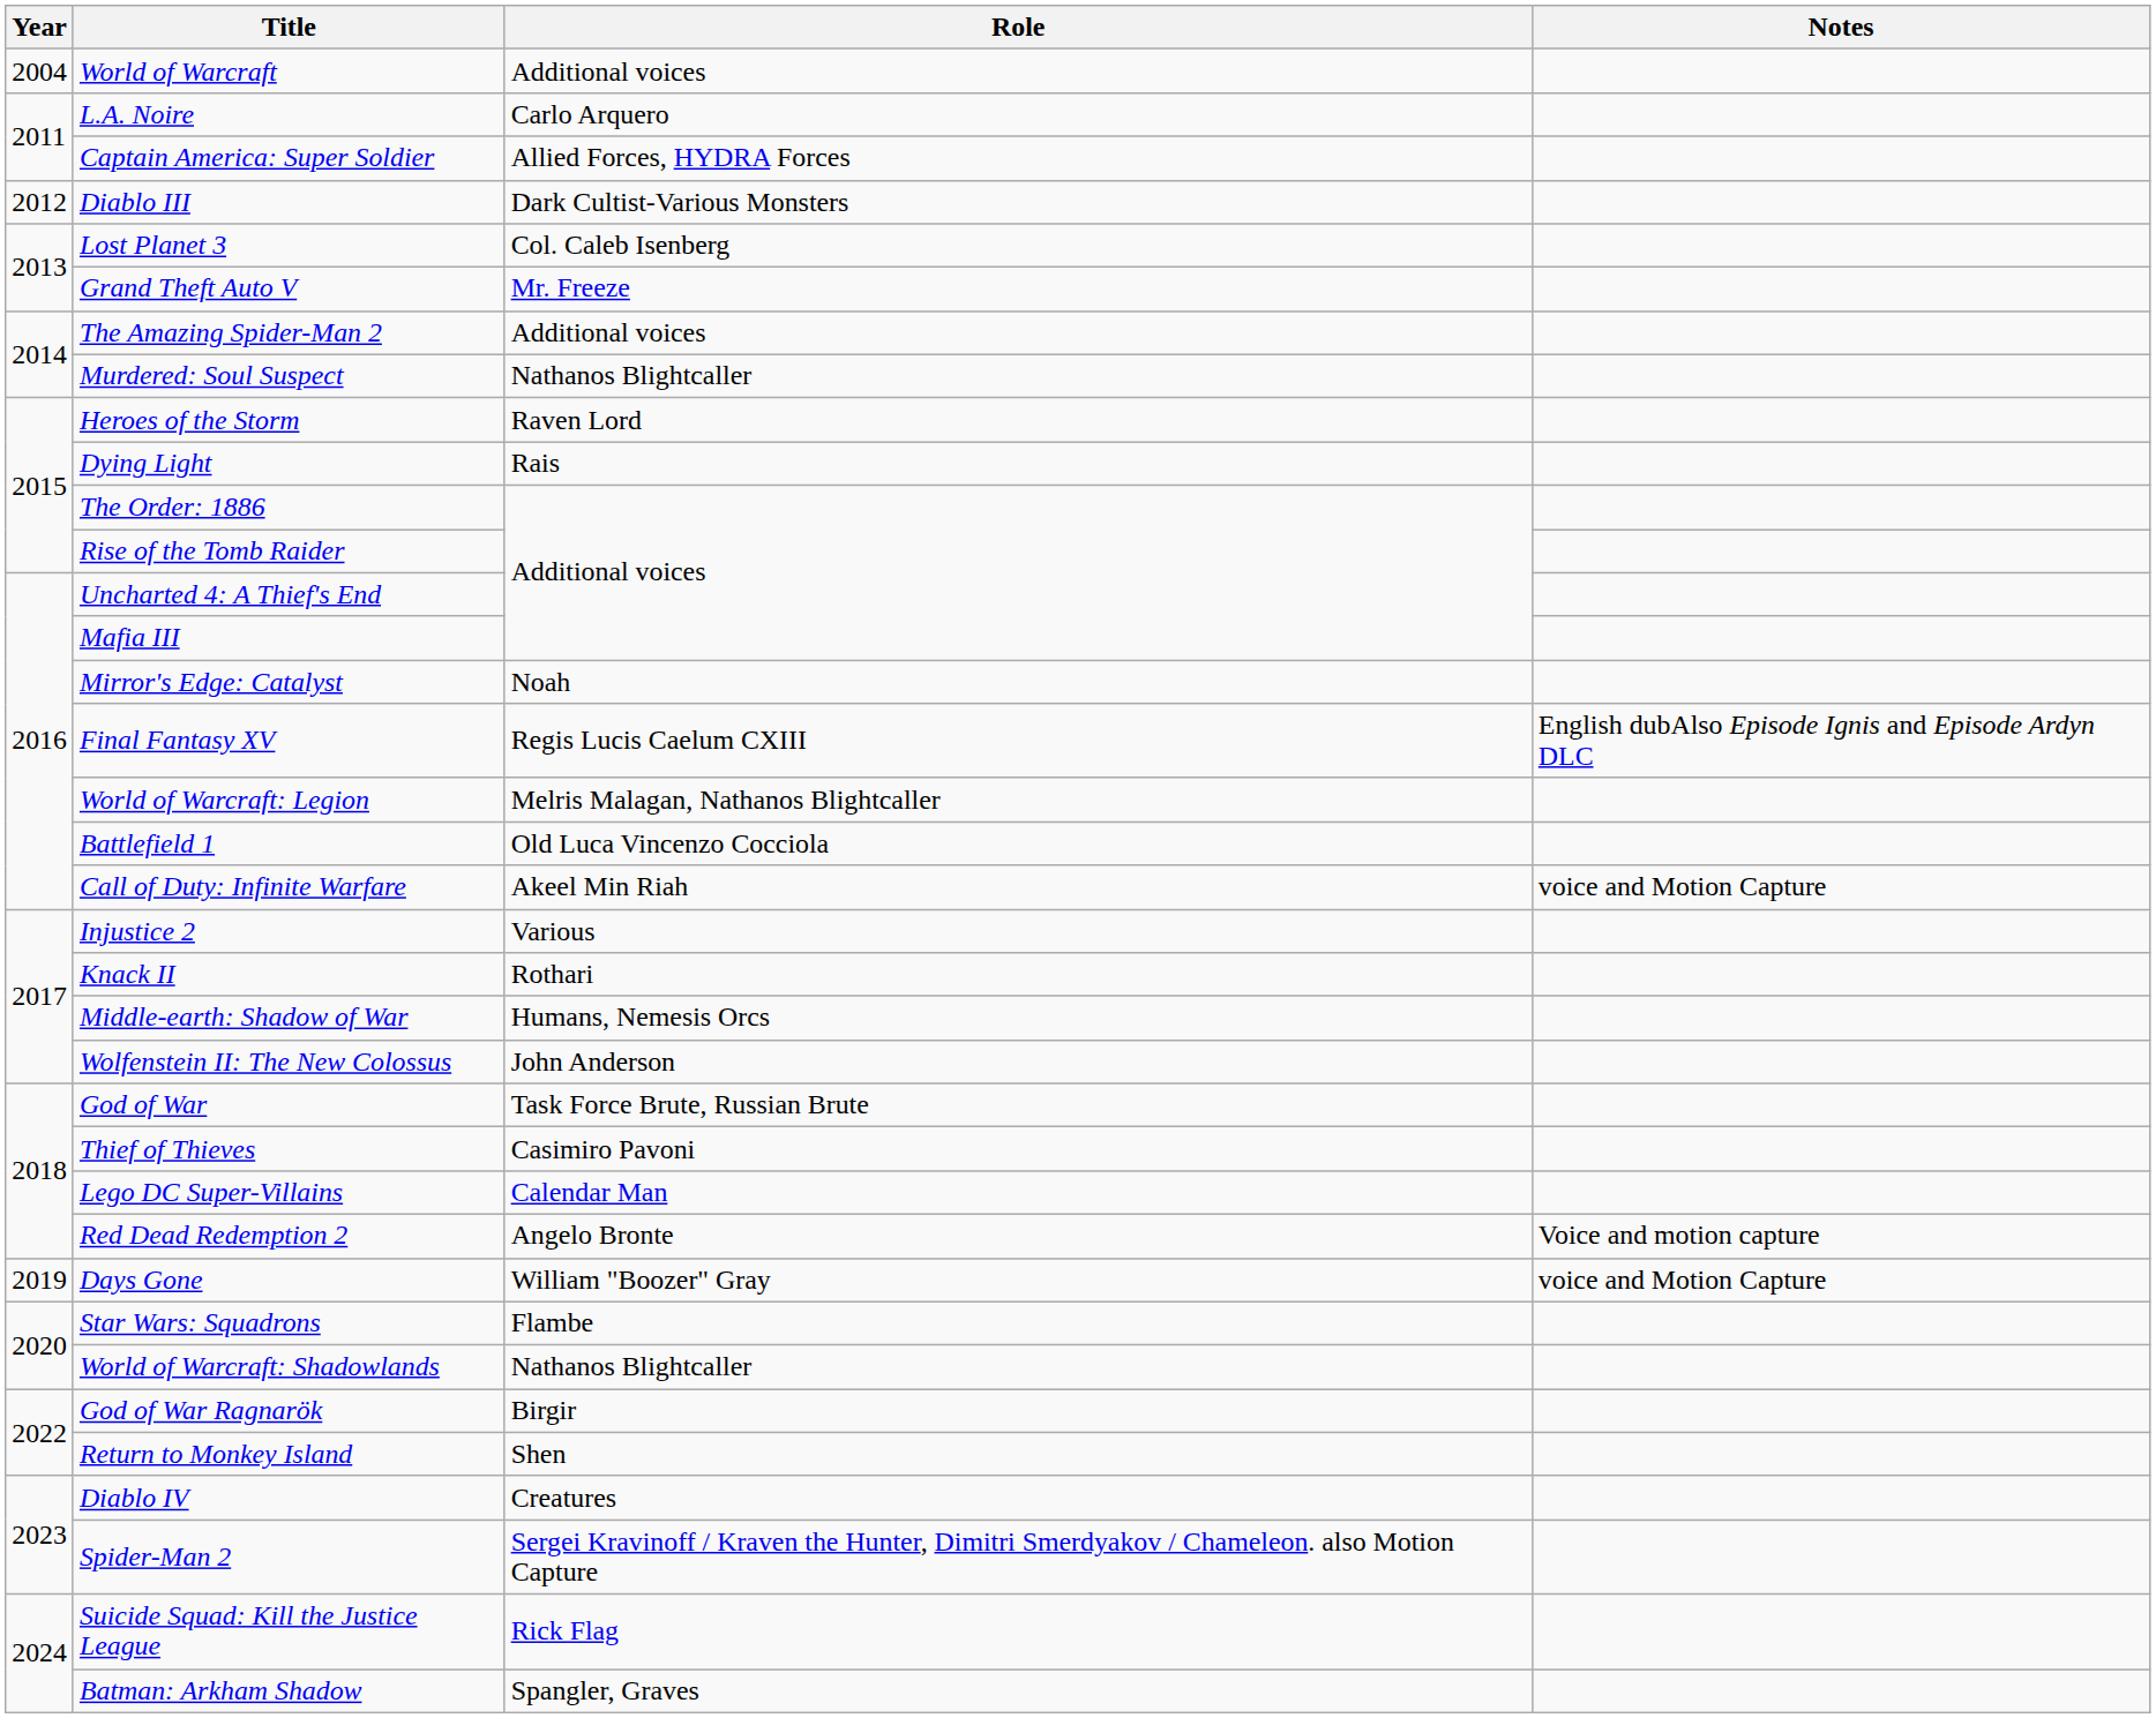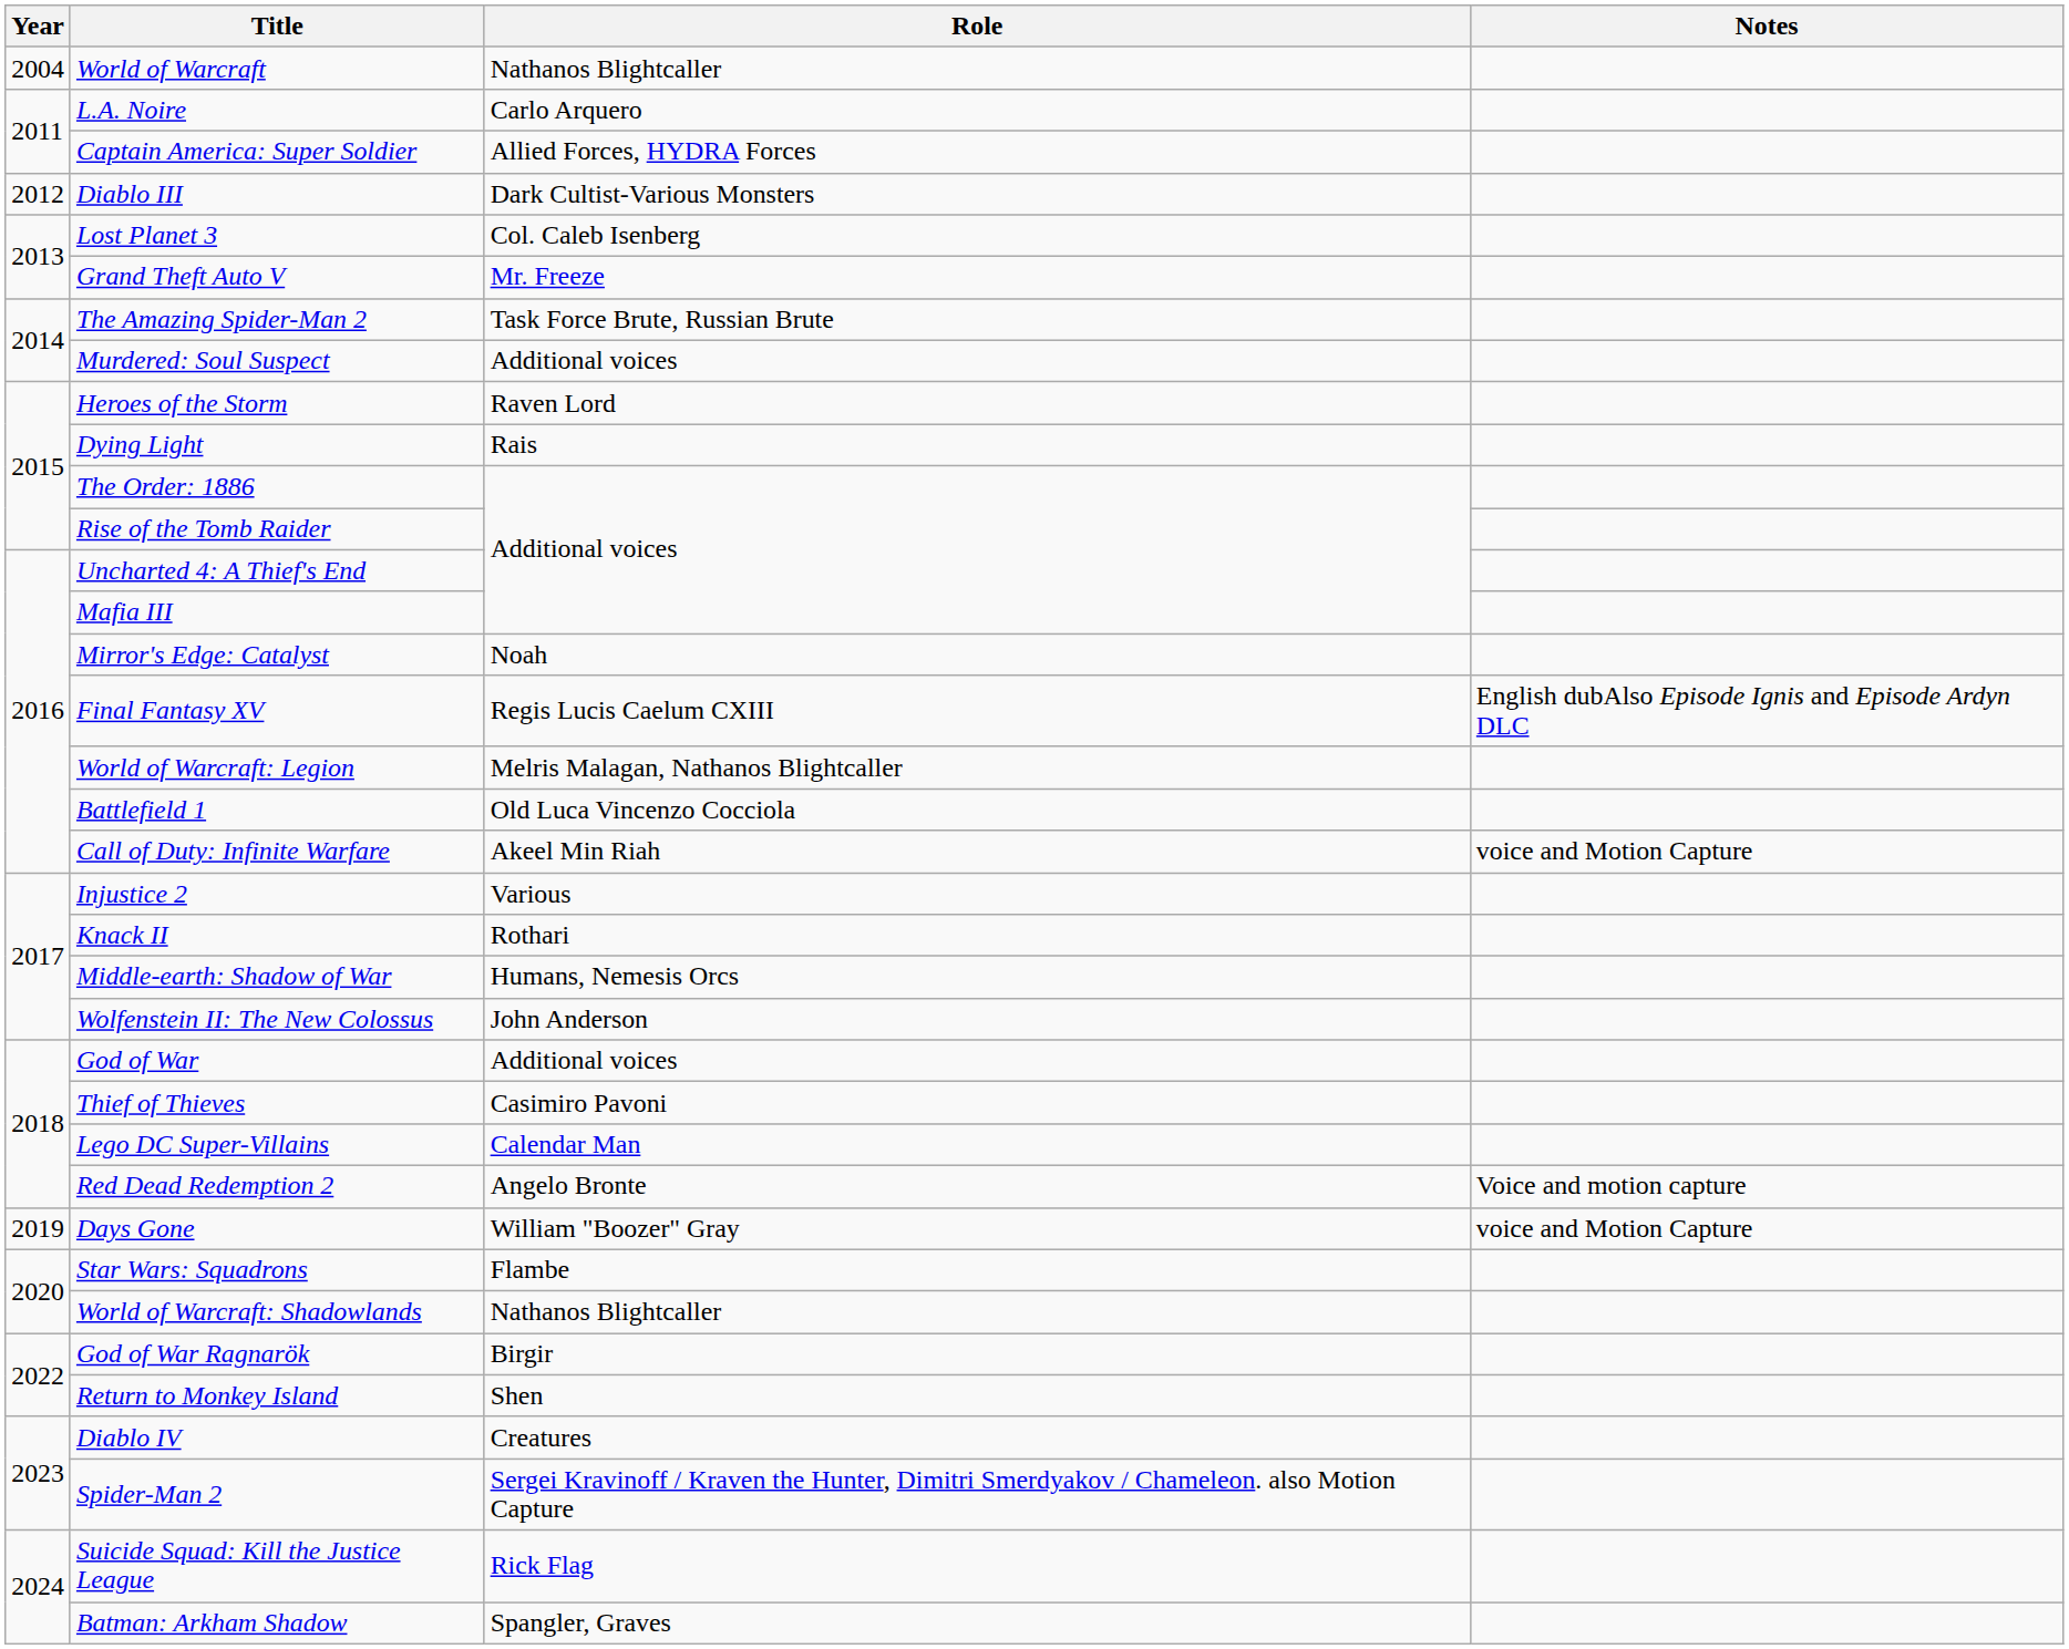World of Warcraft | Role: Additional voices -> Nathanos Blightcaller
The Amazing Spider-Man 2 | Role: Additional voices -> Task Force Brute, Russian Brute
Murdered: Soul Suspect | Role: Nathanos Blightcaller -> Additional voices
God of War | Role: Task Force Brute, Russian Brute -> Additional voices
